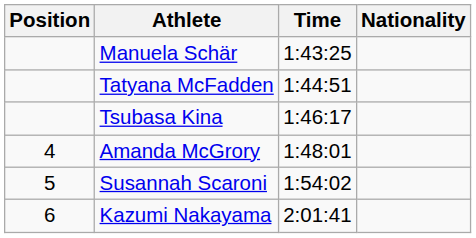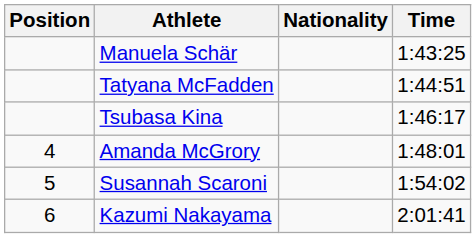columns swapped: Nationality <-> Time
